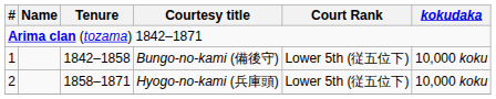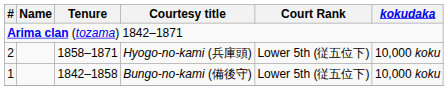rows swapped: Bungo-no-kami (備後守) <-> Hyogo-no-kami (兵庫頭)
